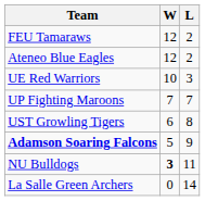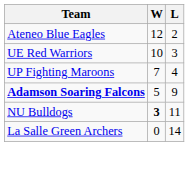- row: FEU Tamaraws | 12 | 2
UP Fighting Maroons | L: 7 -> 4
- row: UST Growling Tigers | 6 | 8
